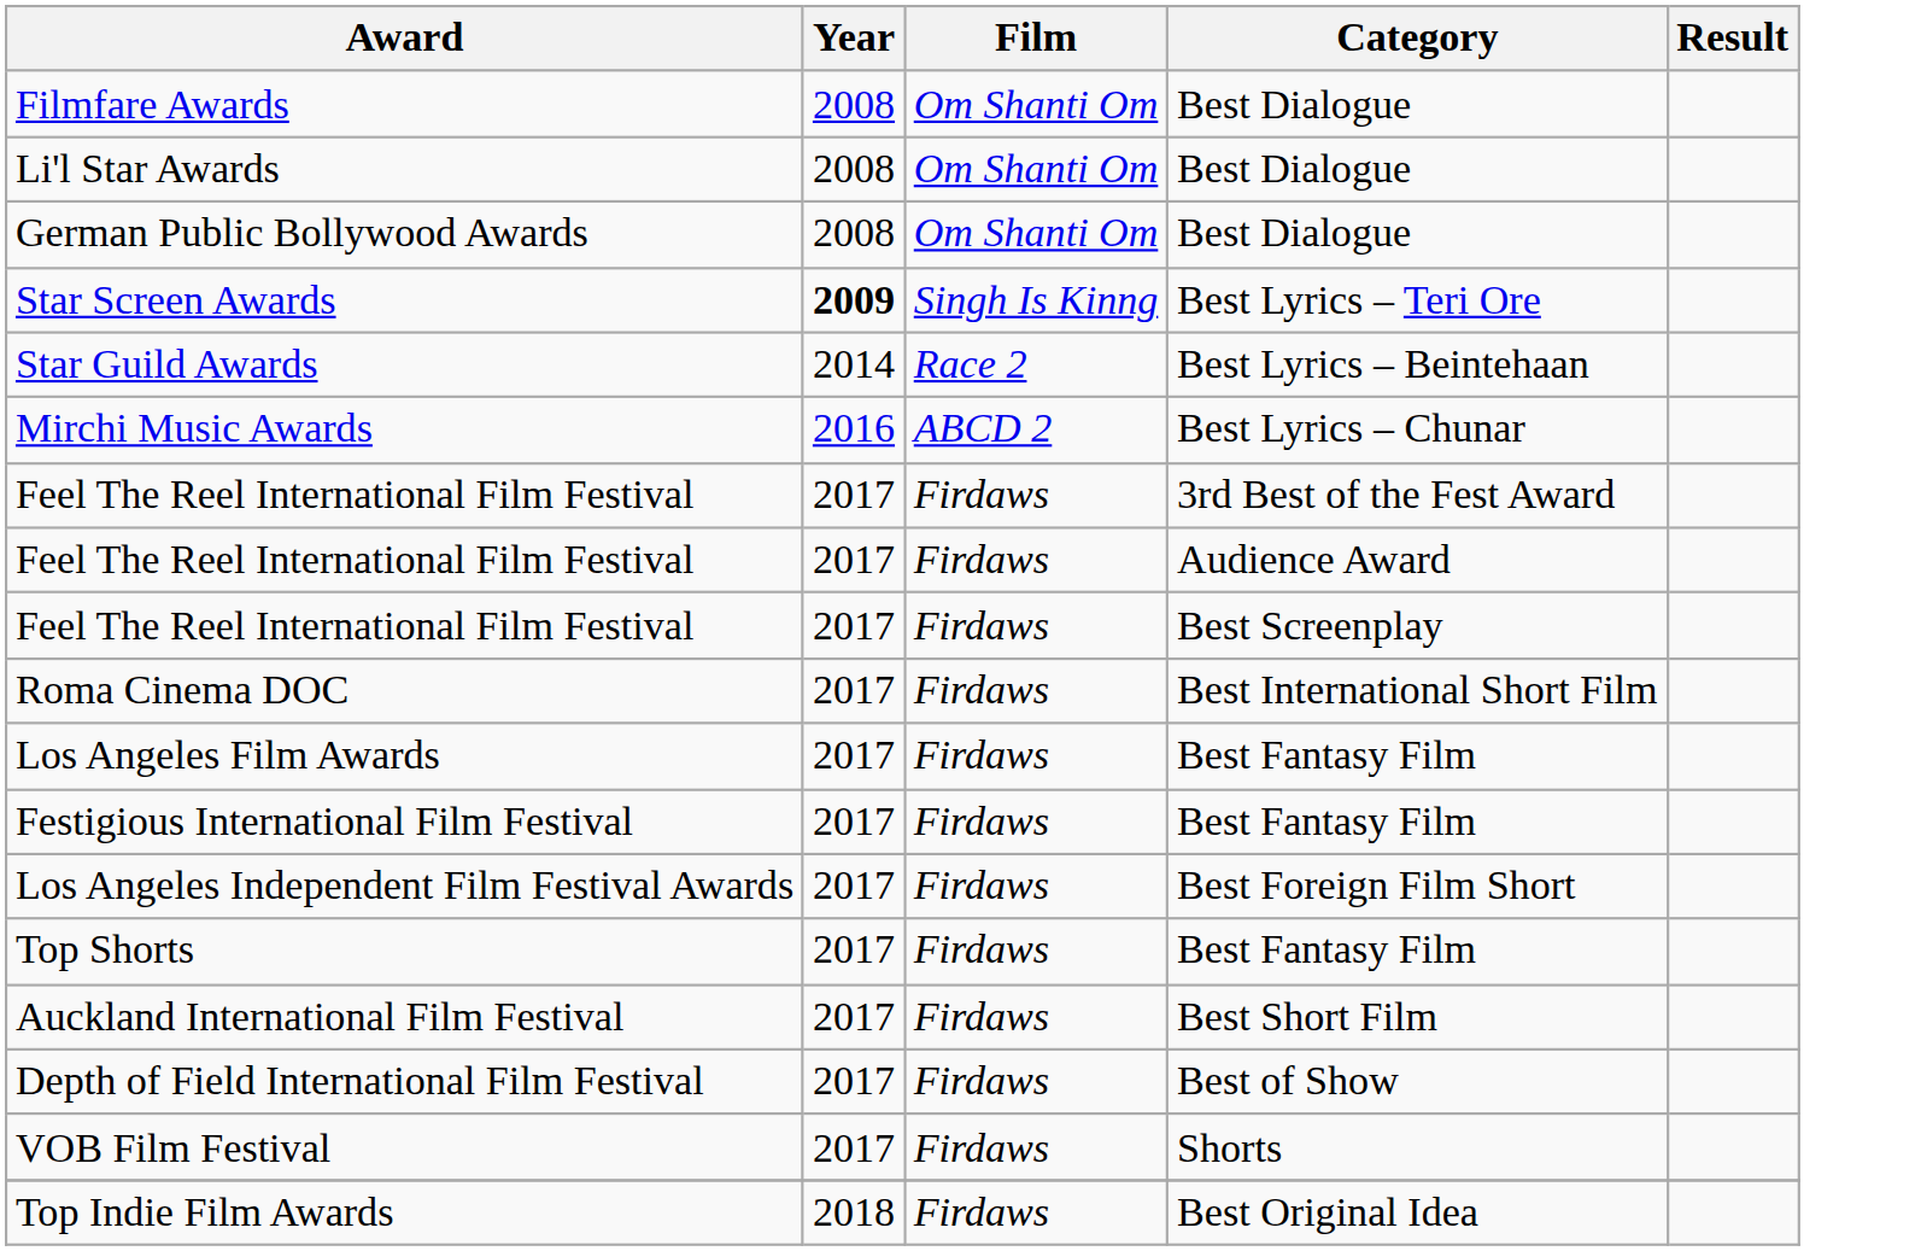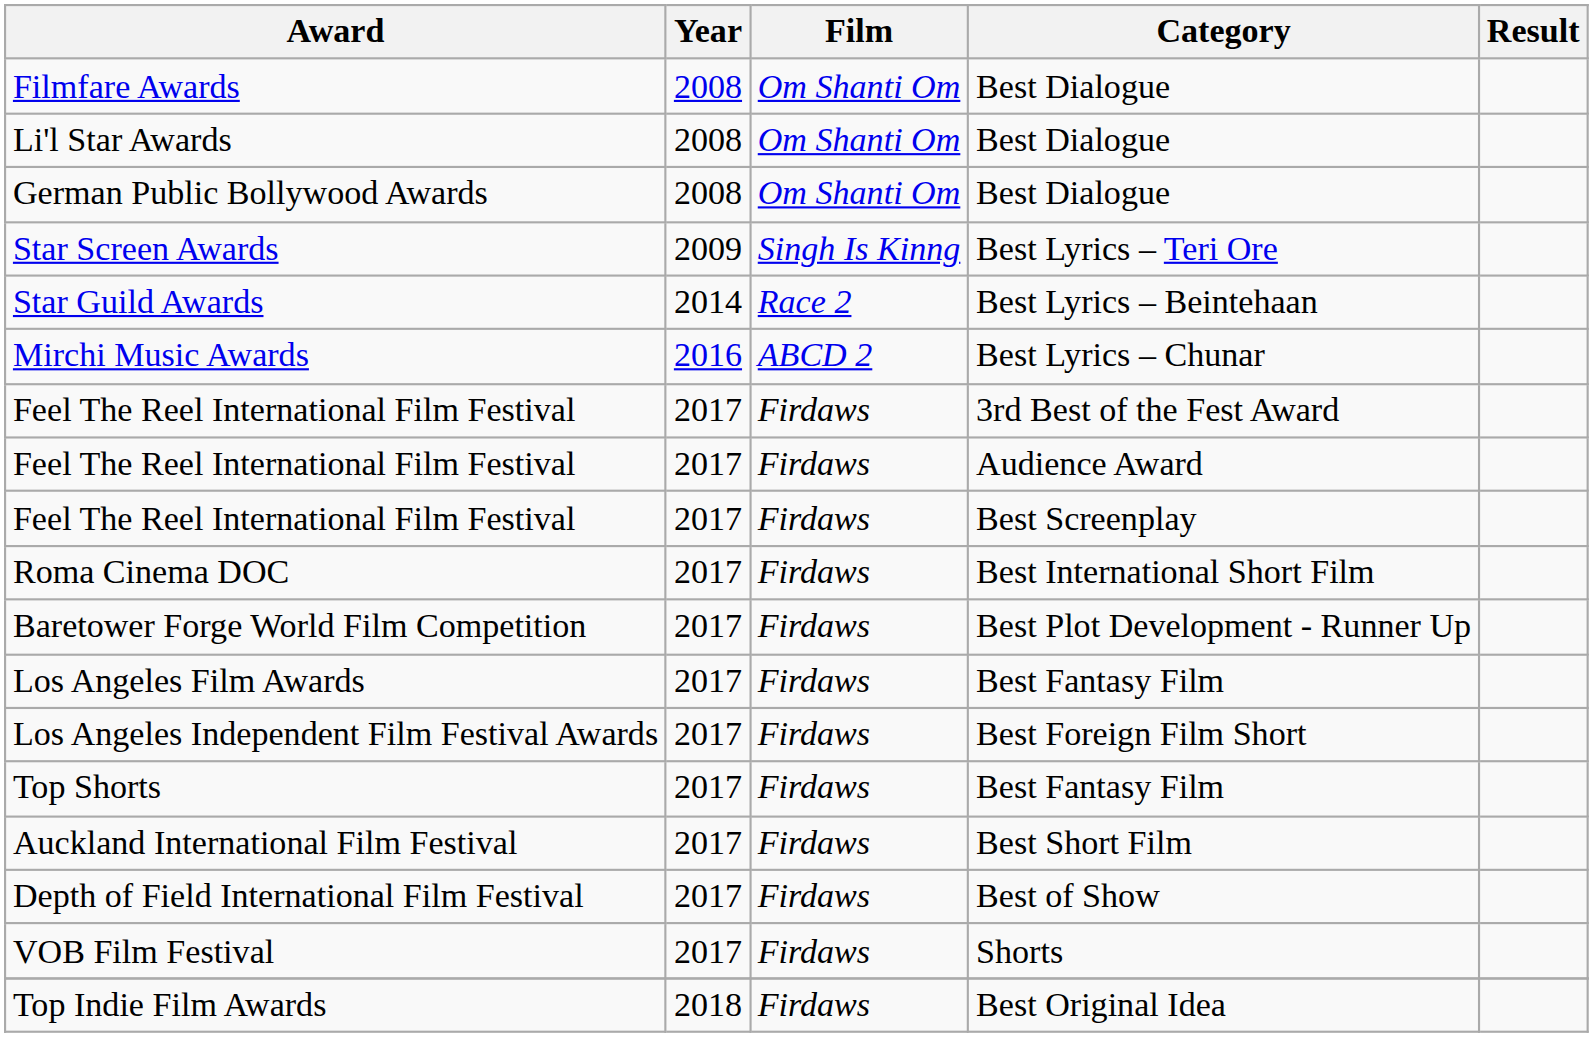Star Screen Awards | Year: bold -> normal
+ row: Baretower Forge World Film Competition | 2017 | Firdaws | Best Plot Development - Runner Up
- row: Festigious International Film Festival | 2017 | Firdaws | Best Fantasy Film
